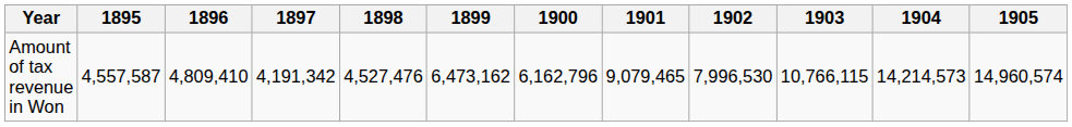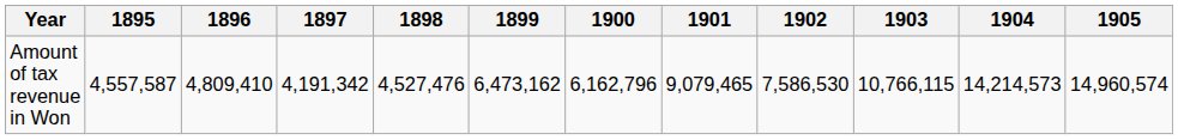Amount of tax revenue in Won | 1902: 7,996,530 -> 7,586,530
